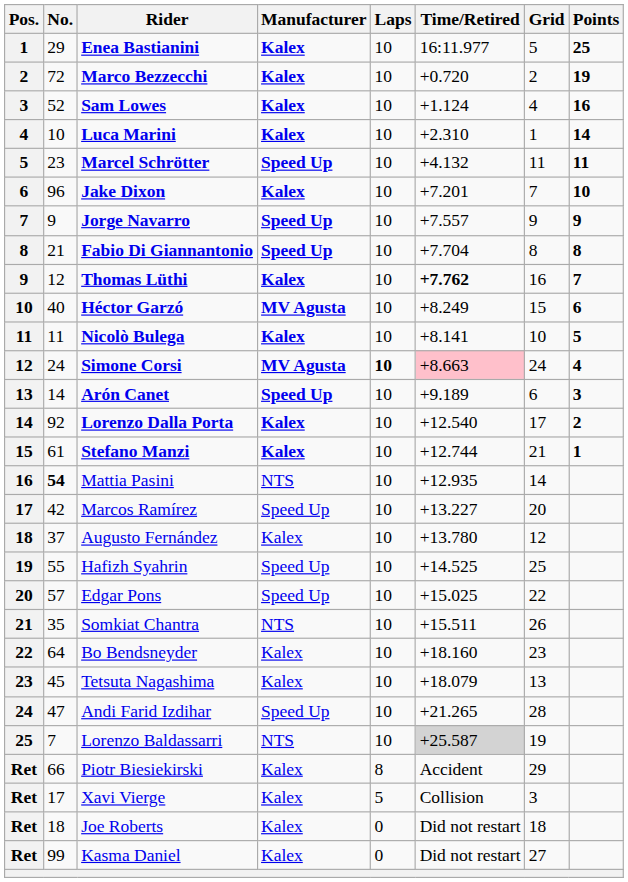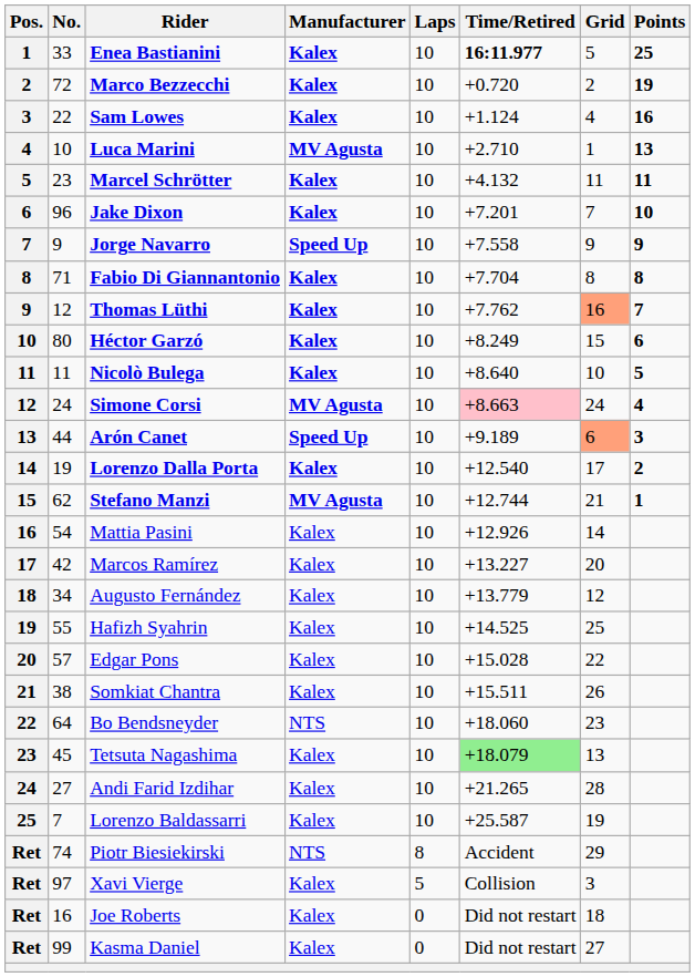Enea Bastianini | No.: 29 -> 33
Enea Bastianini | Time/Retired: normal -> bold
Sam Lowes | No.: 52 -> 22
Luca Marini | Manufacturer: Kalex -> MV Agusta
Luca Marini | Time/Retired: +2.310 -> +2.710
Luca Marini | Points: 14 -> 13
Marcel Schrötter | Manufacturer: Speed Up -> Kalex
Jorge Navarro | Time/Retired: +7.557 -> +7.558
Fabio Di Giannantonio | No.: 21 -> 71
Fabio Di Giannantonio | Manufacturer: Speed Up -> Kalex
Thomas Lüthi | Time/Retired: bold -> normal
Thomas Lüthi | Grid: no background -> lightsalmon background
Héctor Garzó | No.: 40 -> 80
Héctor Garzó | Manufacturer: MV Agusta -> Kalex
Nicolò Bulega | Time/Retired: +8.141 -> +8.640
Simone Corsi | Laps: bold -> normal
Arón Canet | No.: 14 -> 44
Arón Canet | Grid: no background -> lightsalmon background
Lorenzo Dalla Porta | No.: 92 -> 19
Stefano Manzi | No.: 61 -> 62
Stefano Manzi | Manufacturer: Kalex -> MV Agusta
Mattia Pasini | No.: bold -> normal
Mattia Pasini | Manufacturer: NTS -> Kalex
Mattia Pasini | Time/Retired: +12.935 -> +12.926
Marcos Ramírez | Manufacturer: Speed Up -> Kalex
Augusto Fernández | No.: 37 -> 34
Augusto Fernández | Time/Retired: +13.780 -> +13.779
Hafizh Syahrin | Manufacturer: Speed Up -> Kalex
Edgar Pons | Manufacturer: Speed Up -> Kalex
Edgar Pons | Time/Retired: +15.025 -> +15.028
Somkiat Chantra | No.: 35 -> 38
Somkiat Chantra | Manufacturer: NTS -> Kalex
Bo Bendsneyder | Manufacturer: Kalex -> NTS
Bo Bendsneyder | Time/Retired: +18.160 -> +18.060
Tetsuta Nagashima | Time/Retired: no background -> lightgreen background
Andi Farid Izdihar | No.: 47 -> 27
Andi Farid Izdihar | Manufacturer: Speed Up -> Kalex
Lorenzo Baldassarri | Manufacturer: NTS -> Kalex
Lorenzo Baldassarri | Time/Retired: lightgrey background -> no background
Piotr Biesiekirski | No.: 66 -> 74
Piotr Biesiekirski | Manufacturer: Kalex -> NTS
Xavi Vierge | No.: 17 -> 97
Joe Roberts | No.: 18 -> 16
